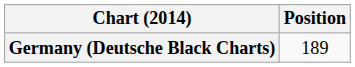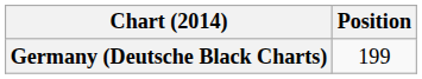Germany (Deutsche Black Charts) | Position: 189 -> 199
